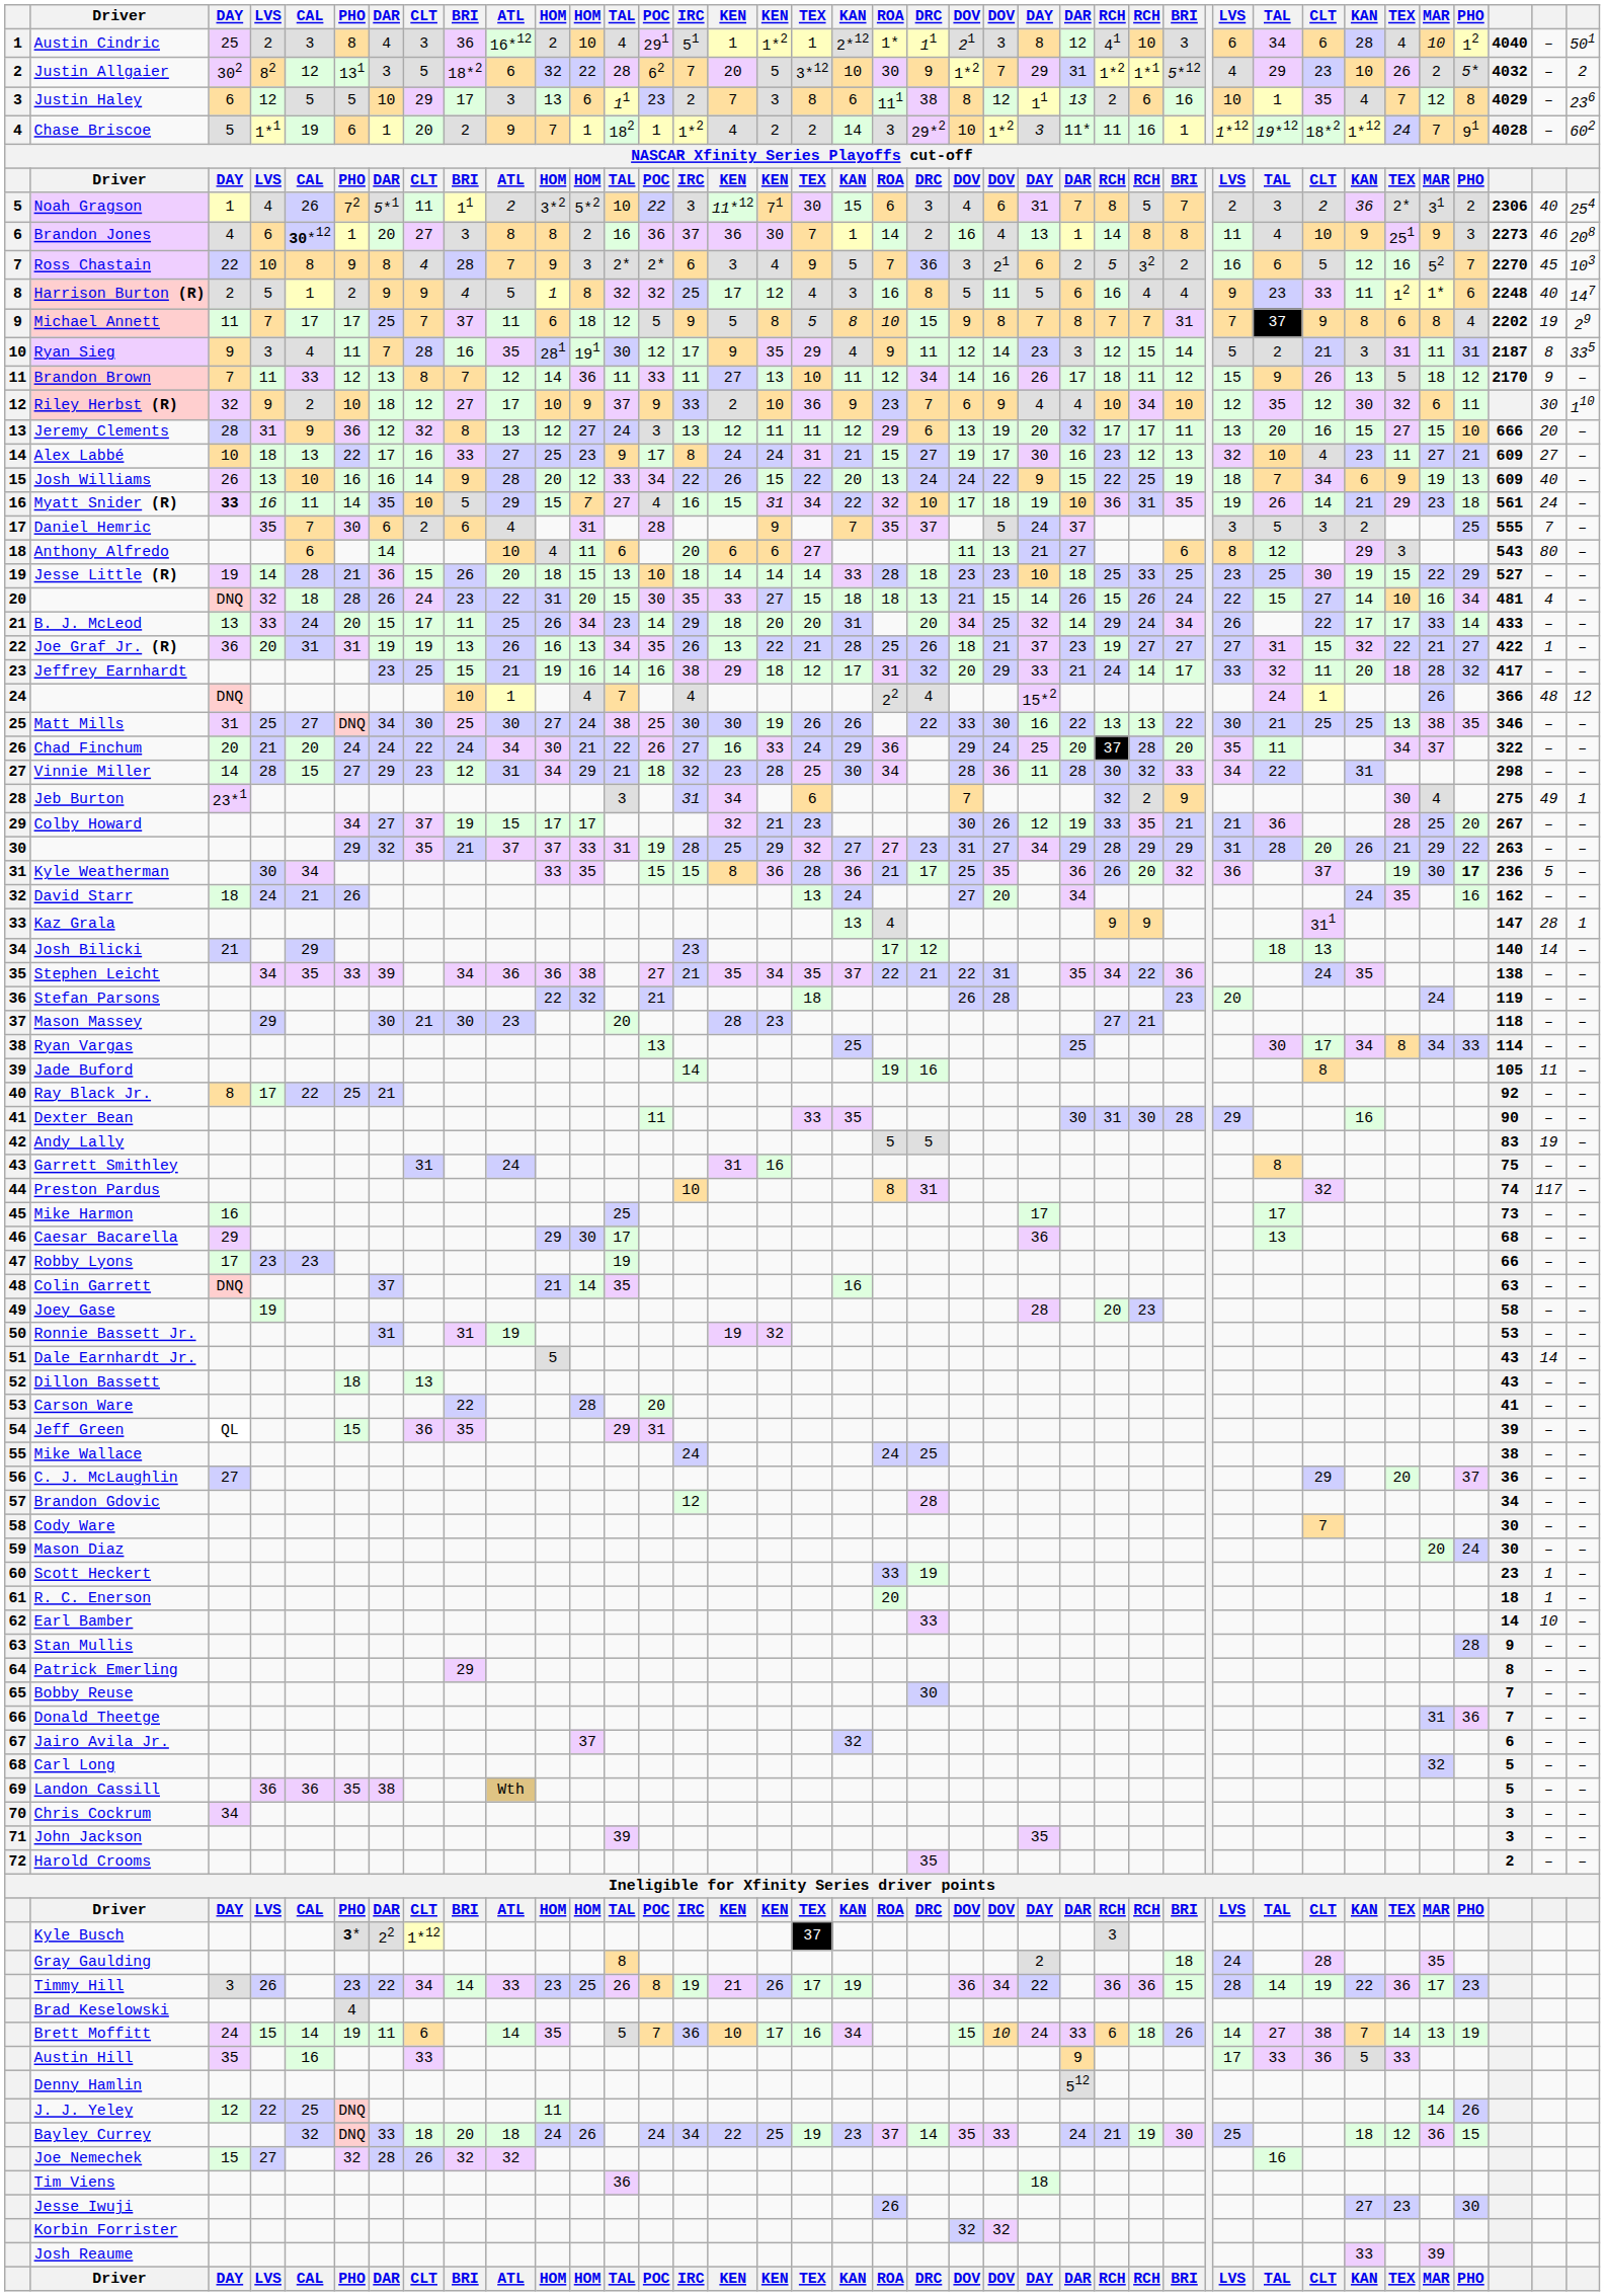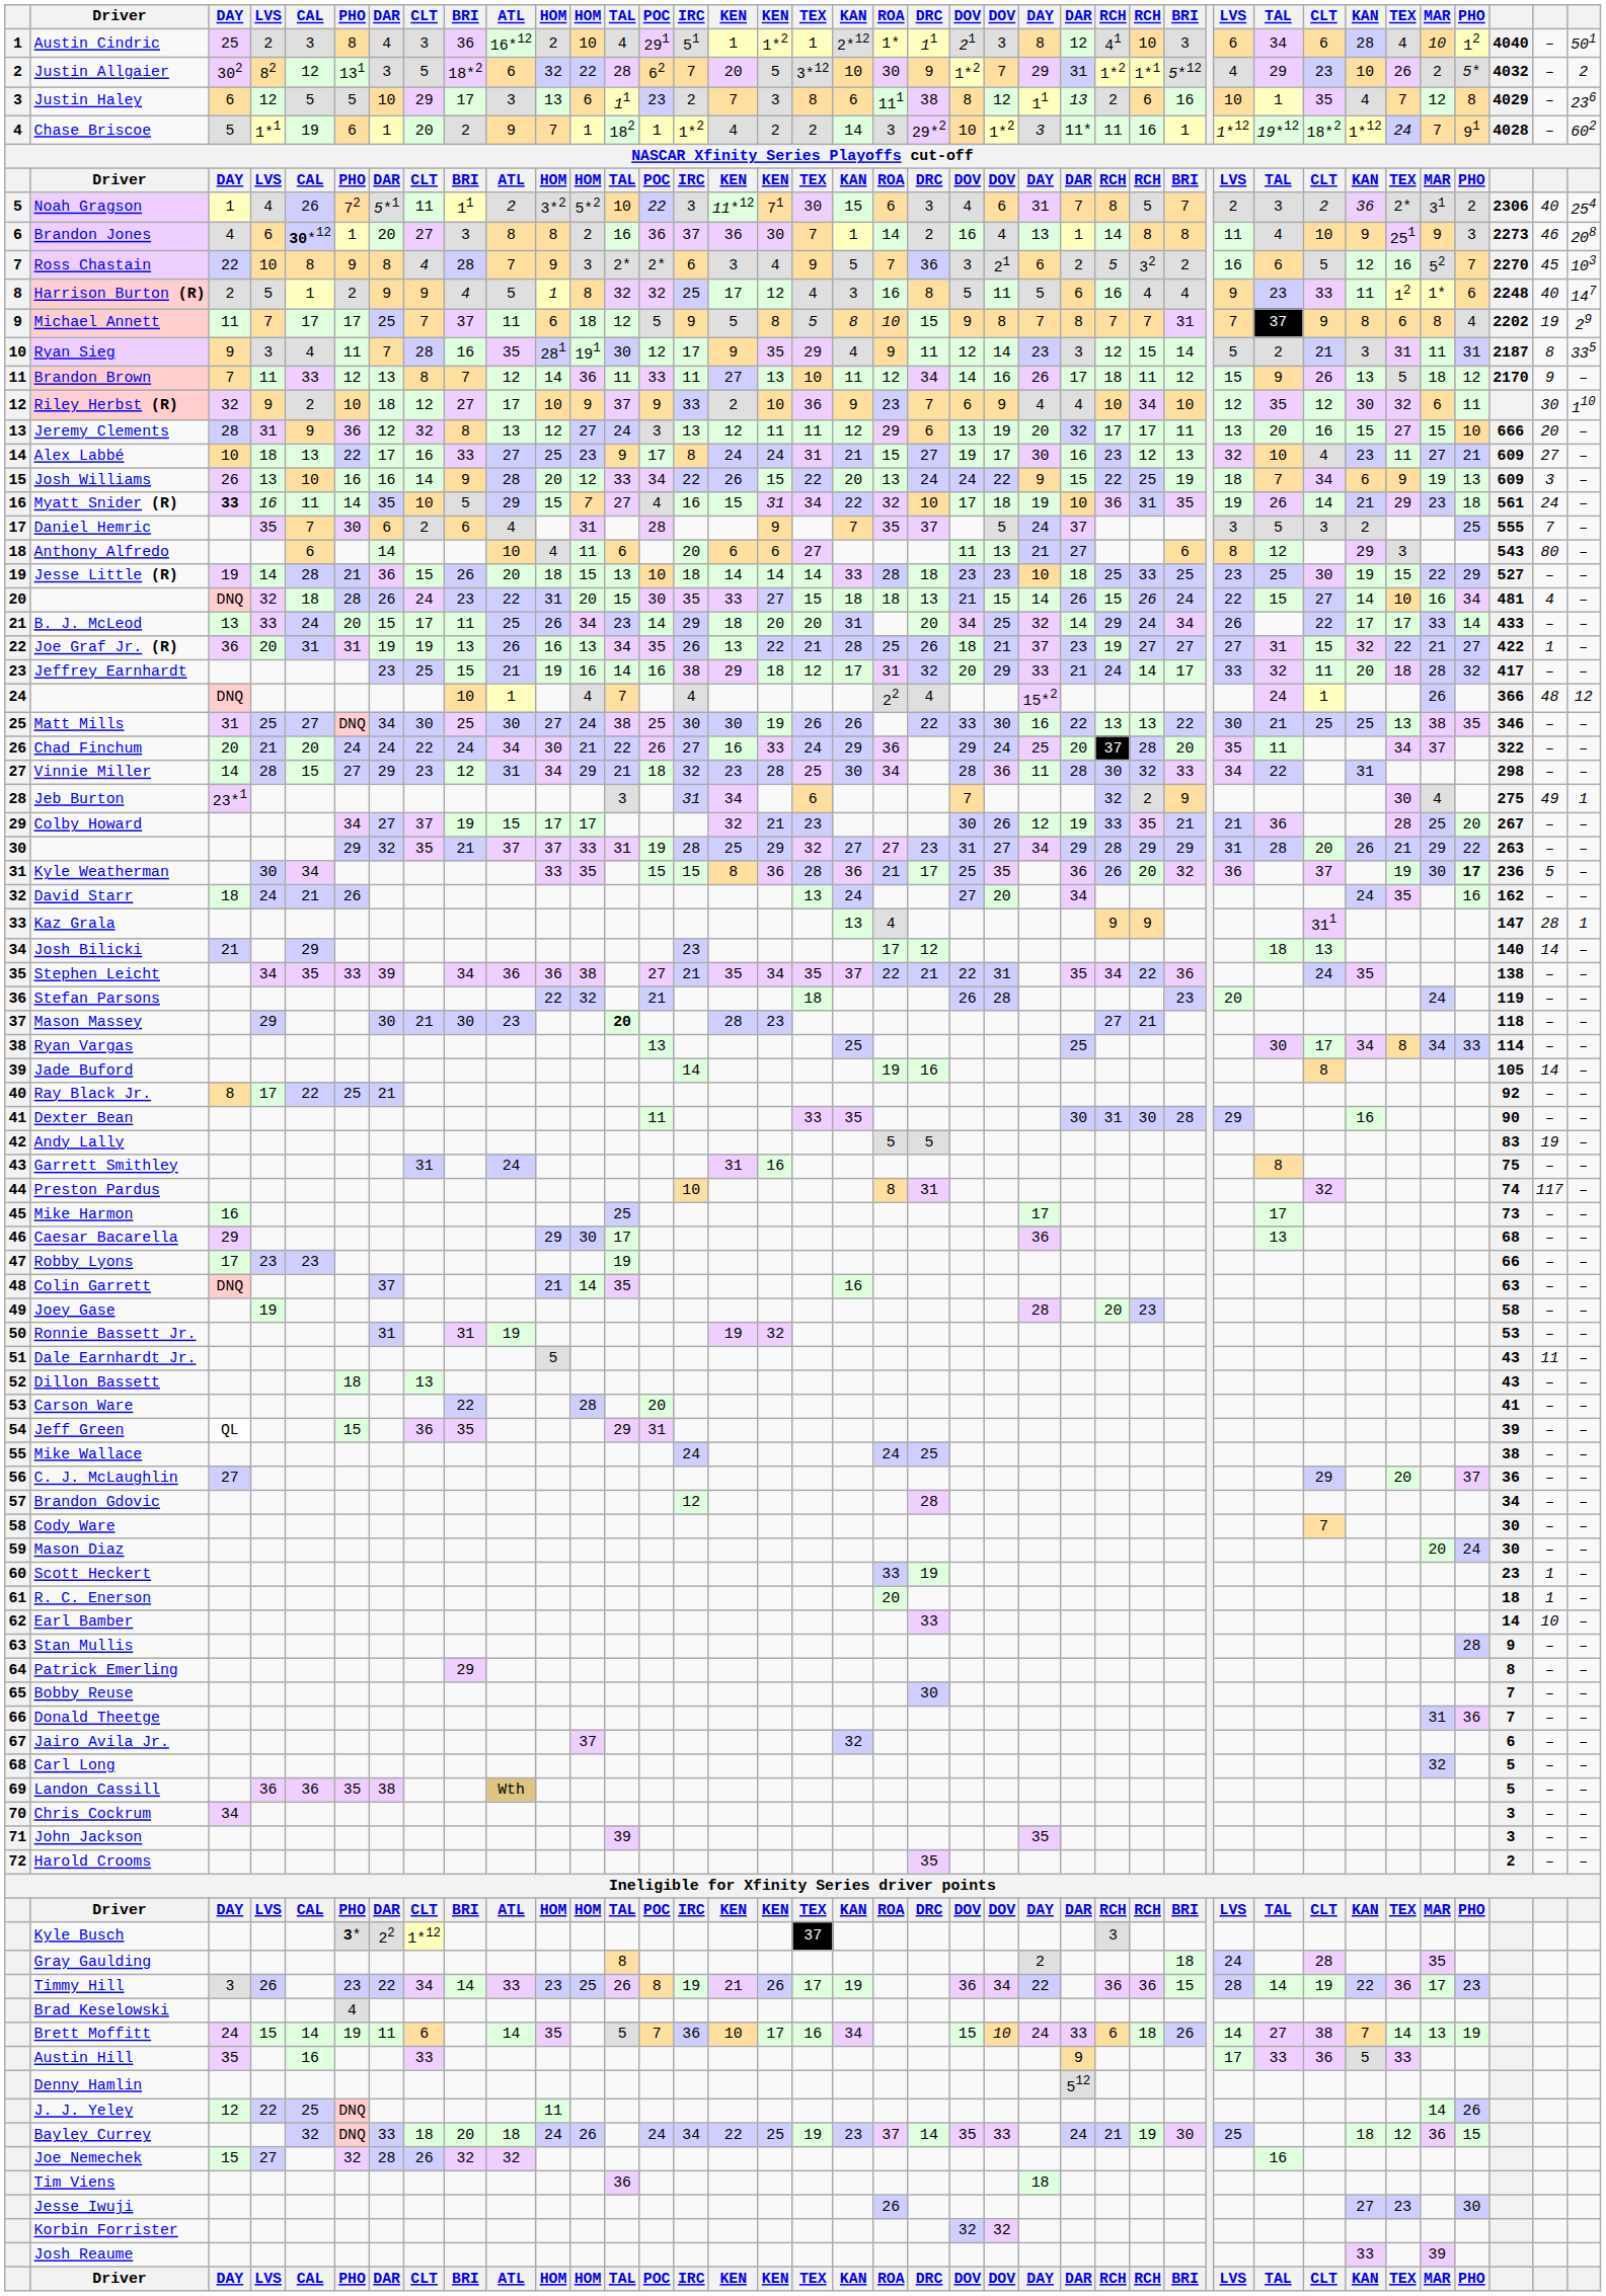Josh Williams | column 38: 40 -> 3
Mason Massey | column 13: normal -> bold
Jade Buford | column 38: 11 -> 14
Dale Earnhardt Jr. | column 38: 14 -> 11
